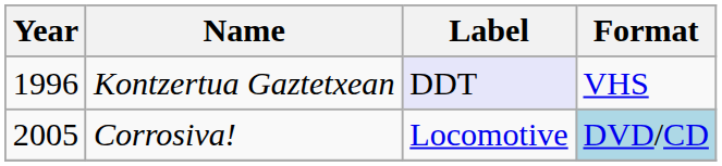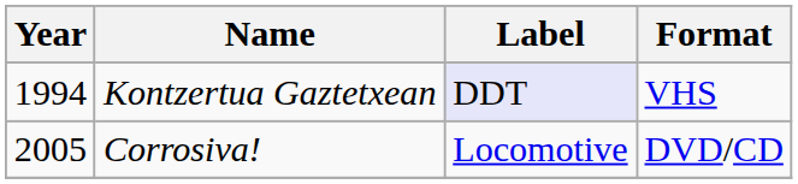Kontzertua Gaztetxean | Year: 1996 -> 1994
Corrosiva! | Format: lightblue background -> no background
